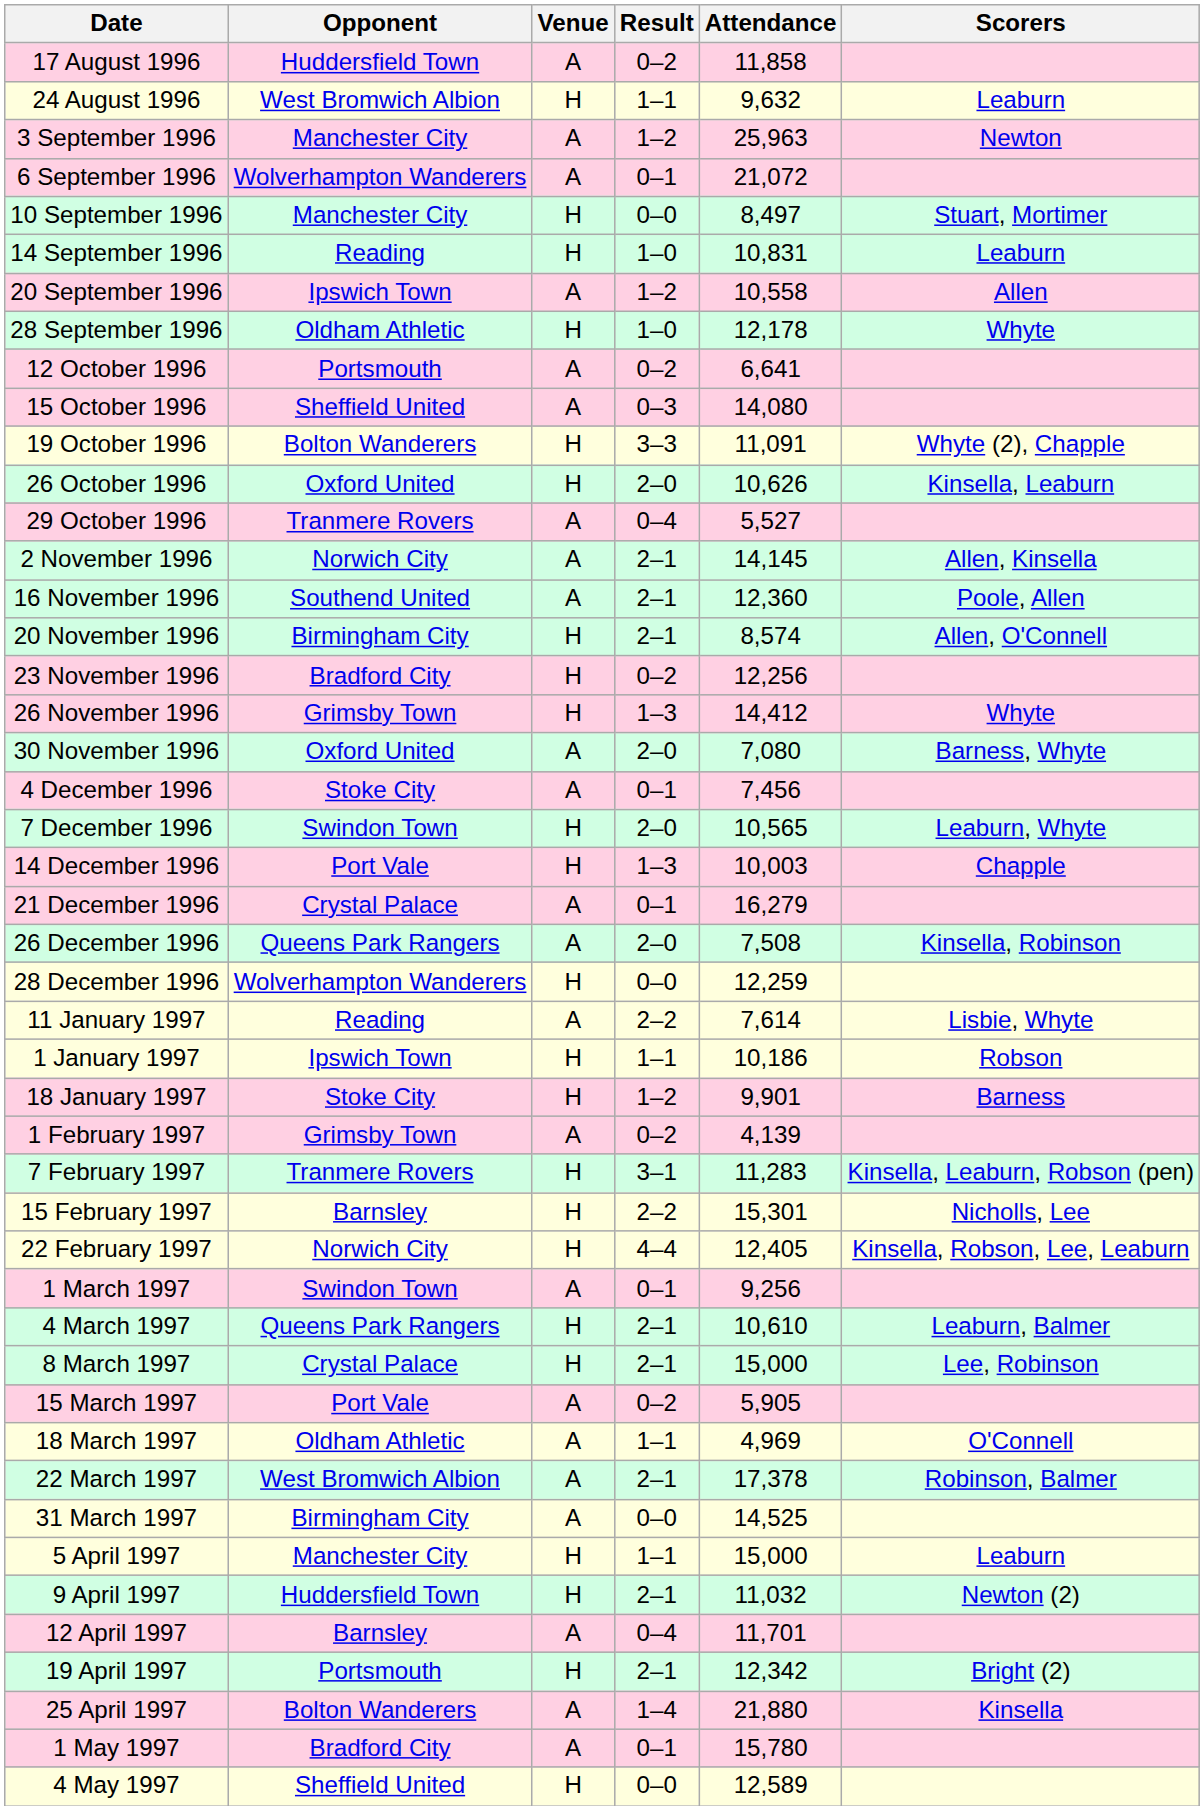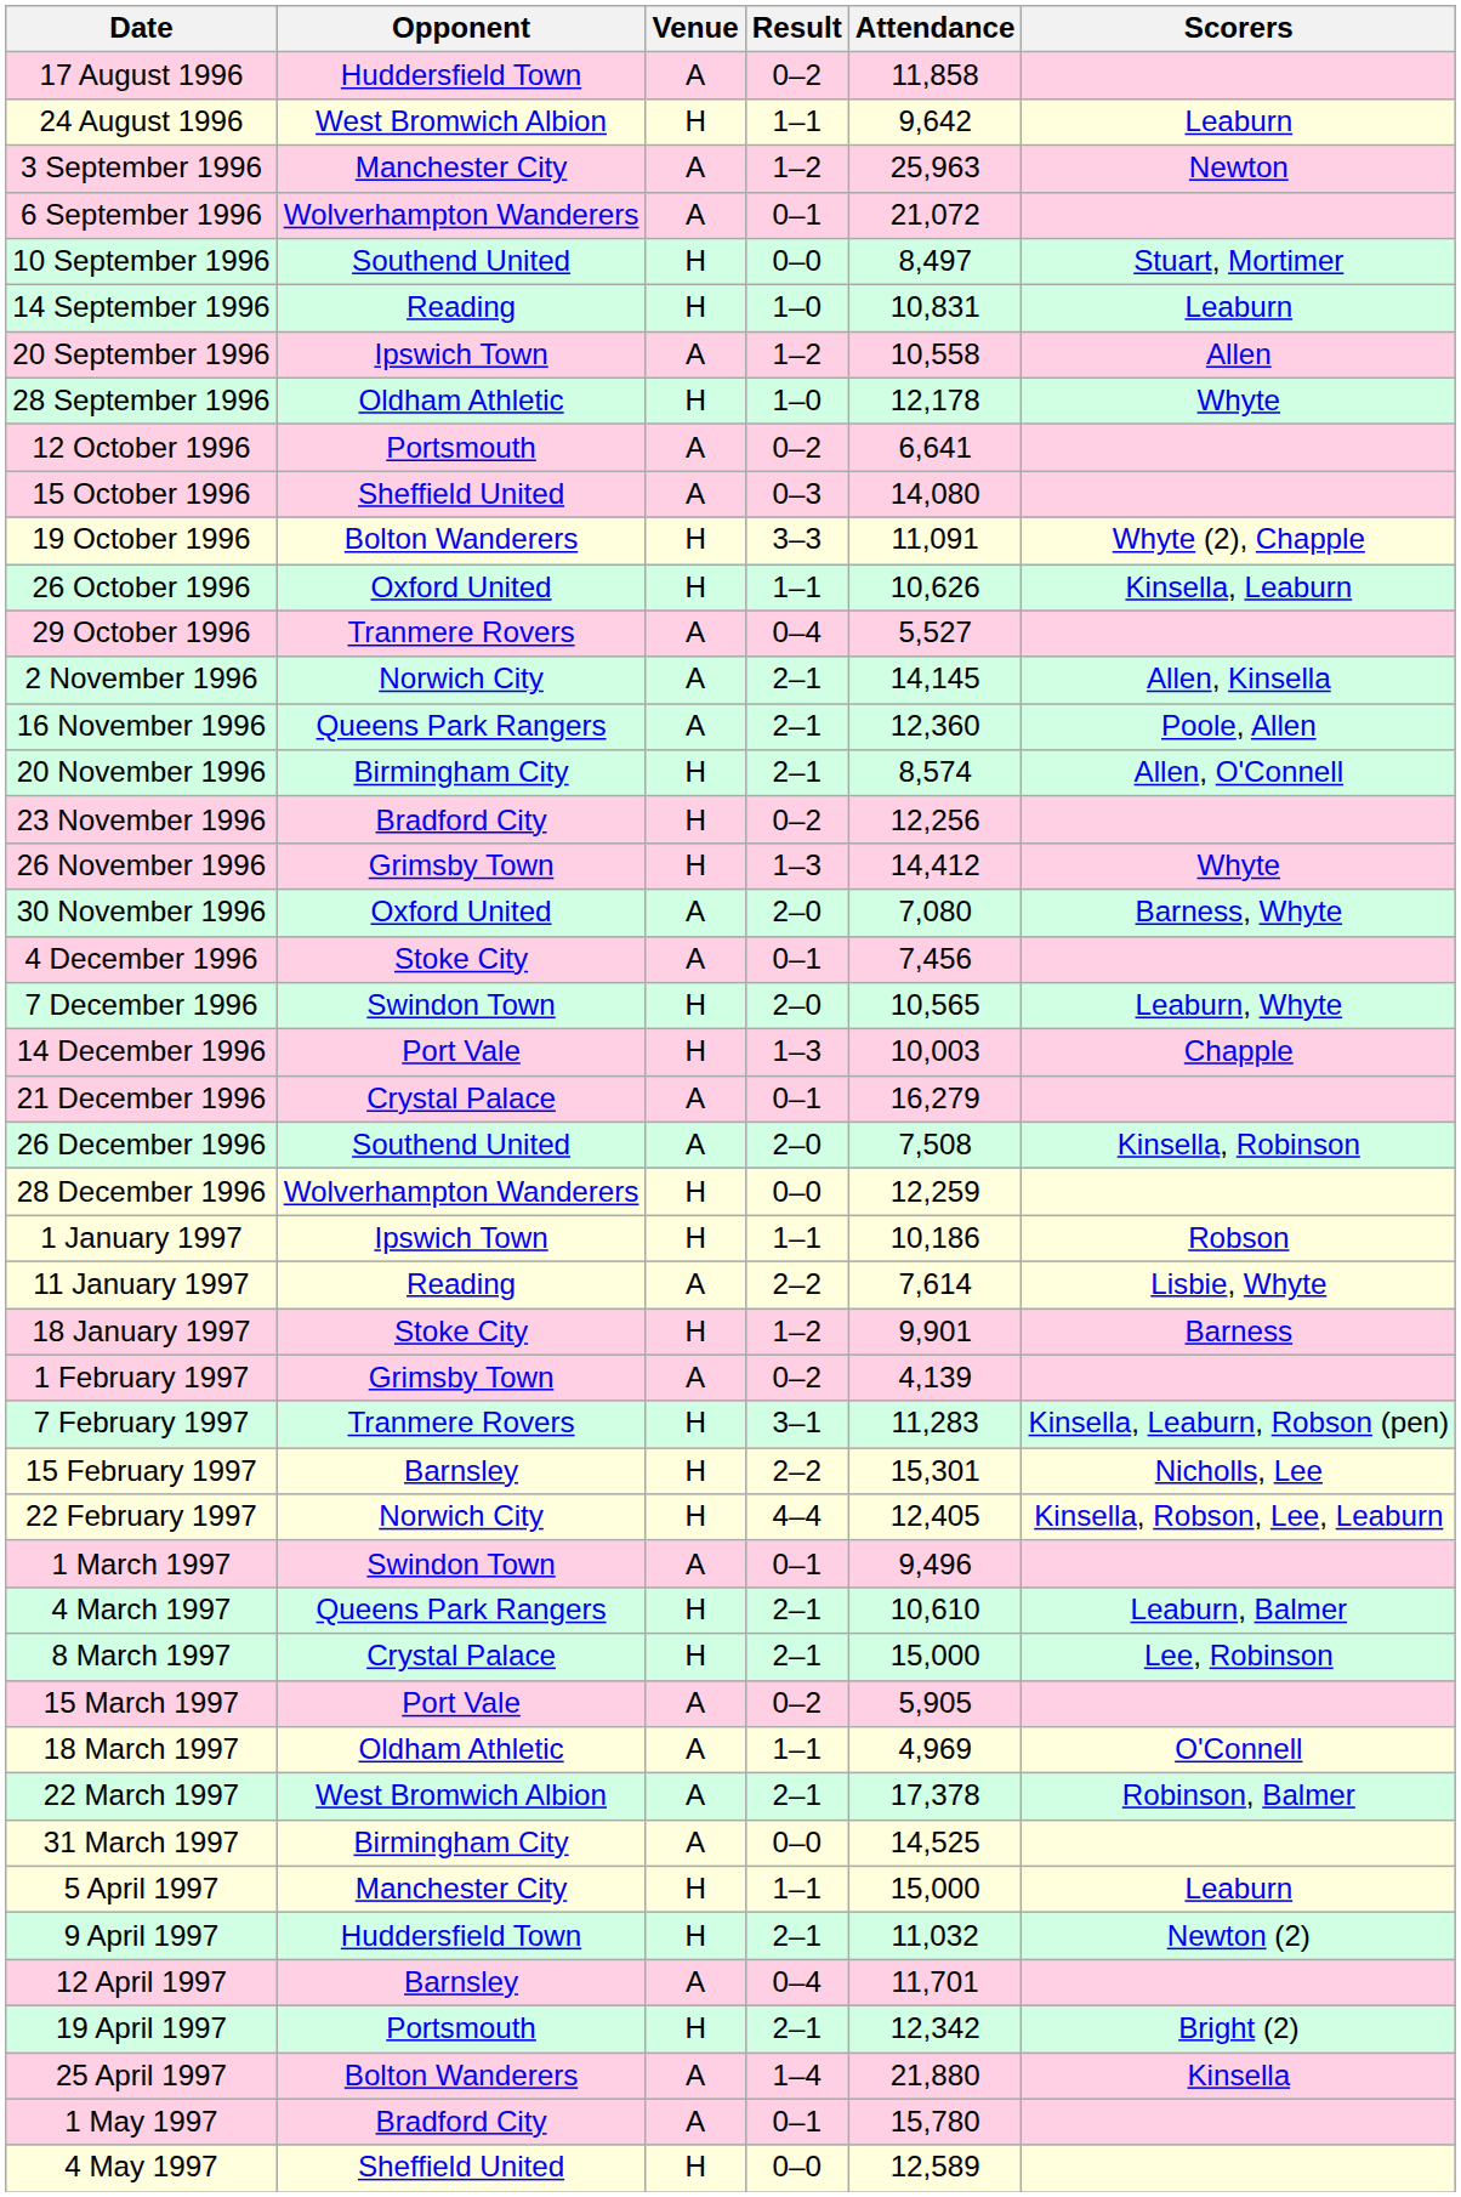24 August 1996 | Attendance: 9,632 -> 9,642
10 September 1996 | Opponent: Manchester City -> Southend United
26 October 1996 | Result: 2–0 -> 1–1
16 November 1996 | Opponent: Southend United -> Queens Park Rangers
26 December 1996 | Opponent: Queens Park Rangers -> Southend United
rows swapped: 1 January 1997 <-> 11 January 1997
1 March 1997 | Attendance: 9,256 -> 9,496
